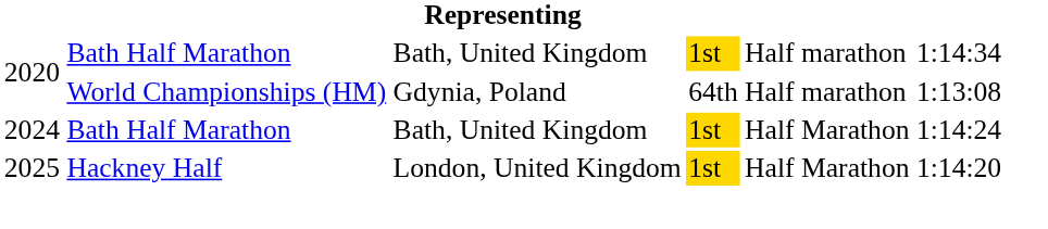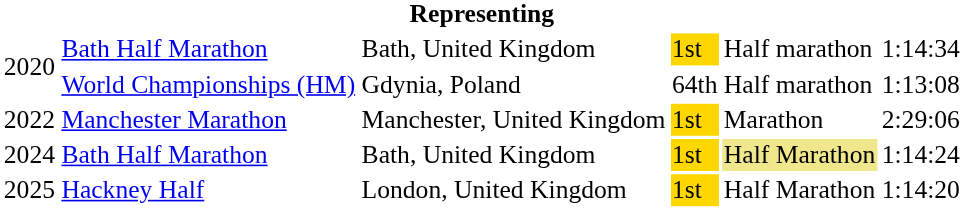+ row: 2022 | Manchester Marathon | Manchester, United Kingdom | 1st | Marathon | 2:29:06
2024 | column 5: no background -> khaki background
